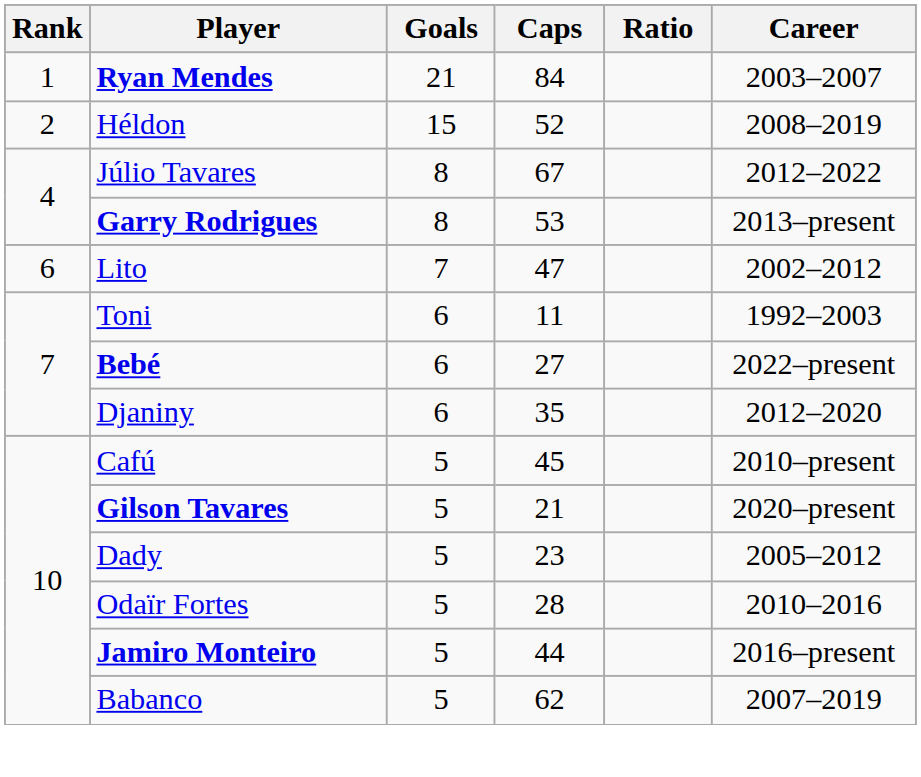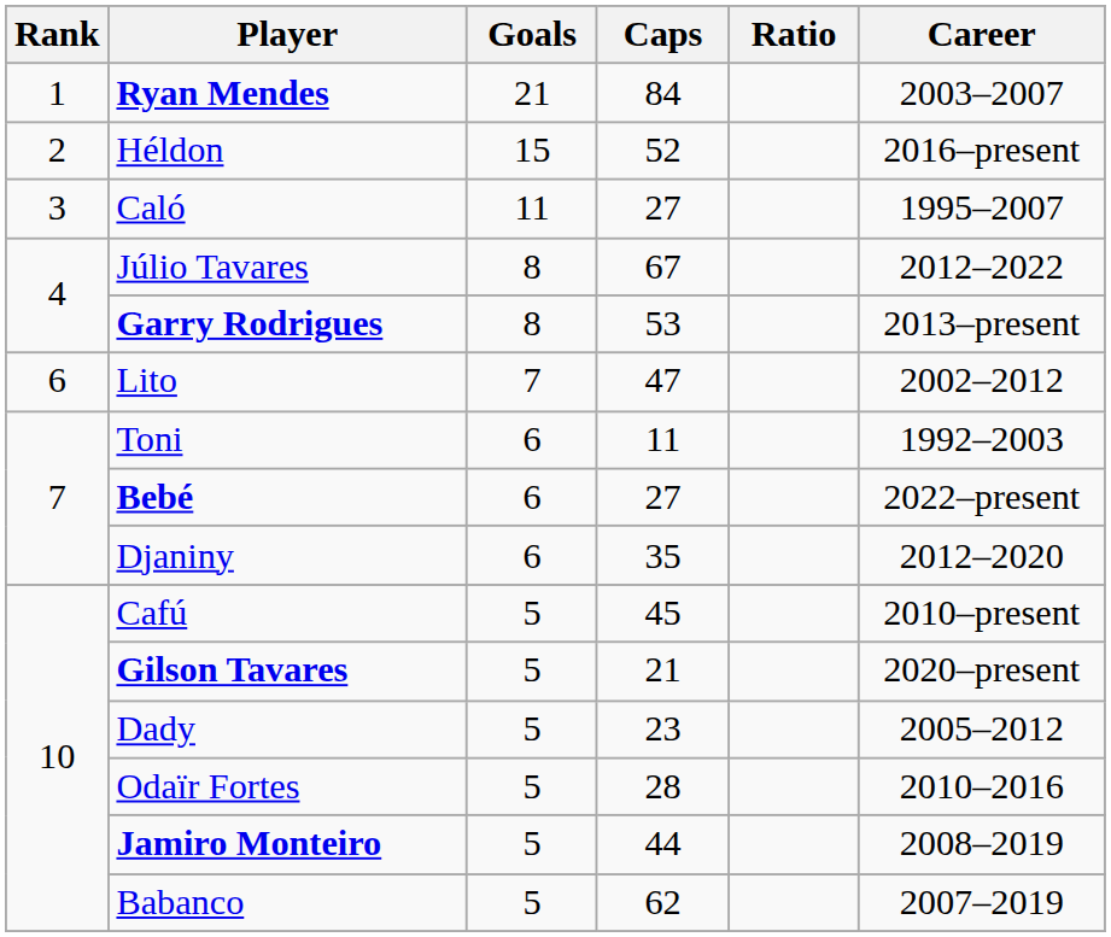Héldon | Career: 2008–2019 -> 2016–present
+ row: 3 | Caló | 11 | 27 | 1995–2007
Jamiro Monteiro | Career: 2016–present -> 2008–2019
